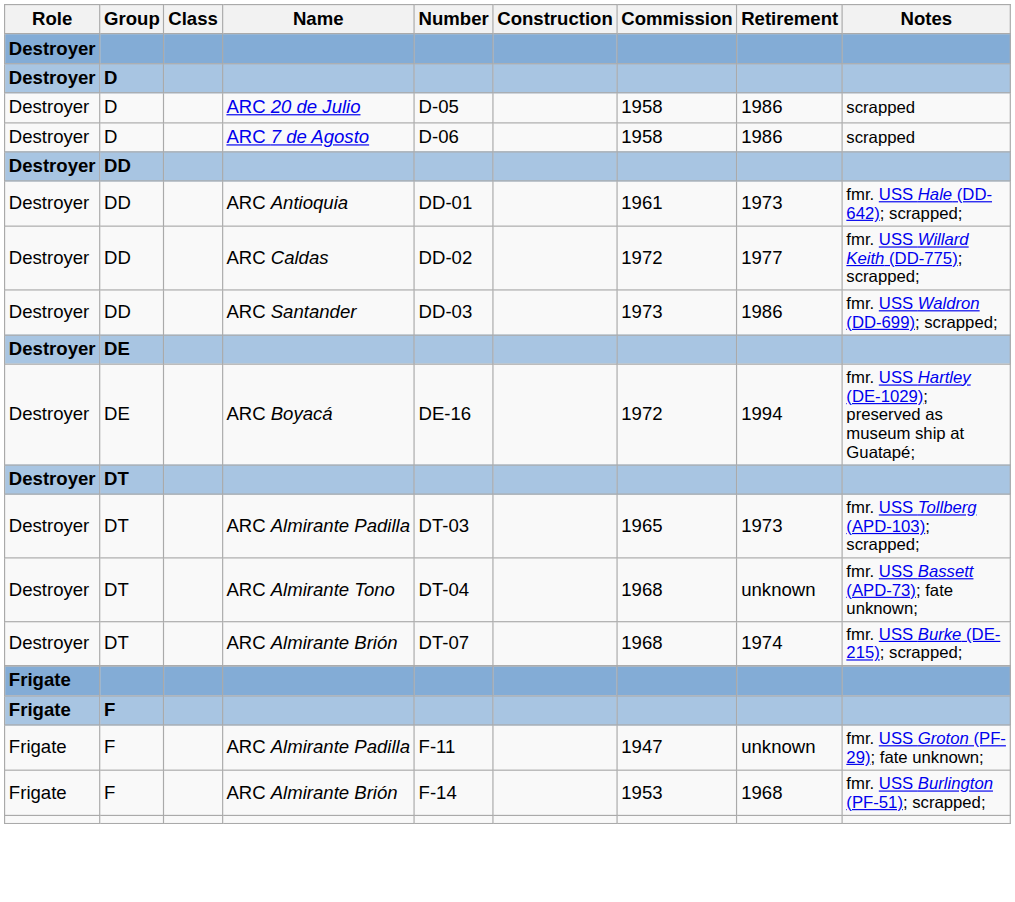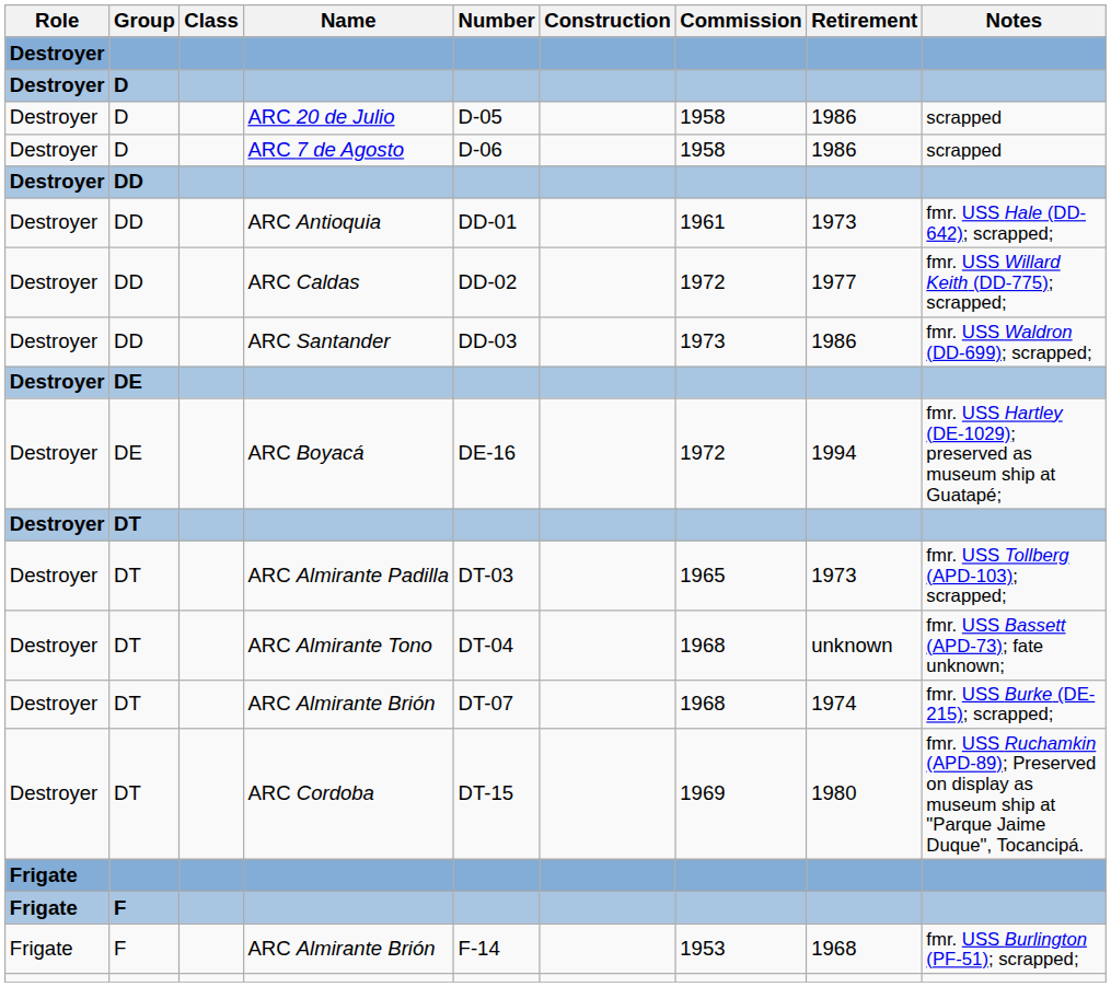+ row: Destroyer | DT | ARC Cordoba | DT-15 | 1969 | 1980 | fmr. USS Ruchamkin (APD-89); Preserved on display as museum ship at "Parque Jaime Duque", Tocancipá.
- row: Frigate | F | ARC Almirante Padilla | F-11 | 1947 | unknown | fmr. USS Groton (PF-29); fate unknown;
